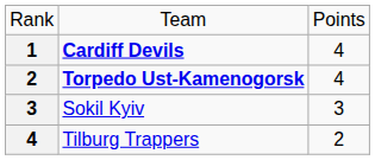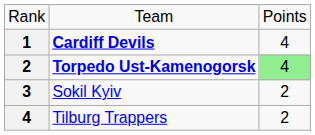Torpedo Ust-Kamenogorsk | column 3: no background -> lightgreen background
Sokil Kyiv | column 3: 3 -> 2
